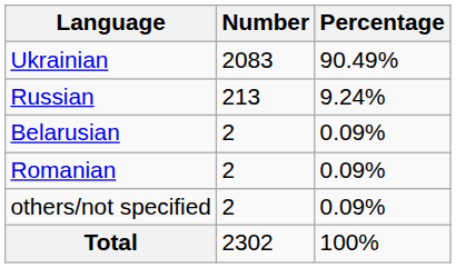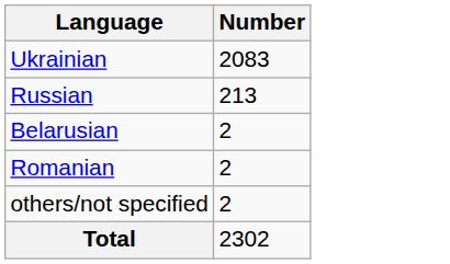- column: Percentage | 90.49% | 9.24% | 0.09% | 0.09% | 0.09% | 100%
